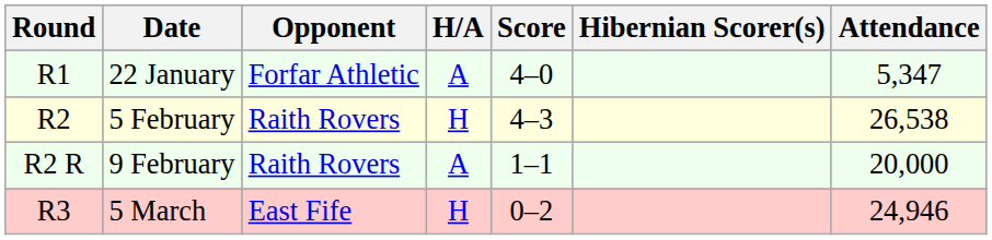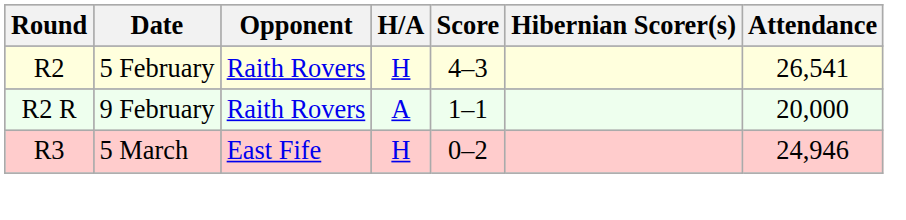- row: R1 | 22 January | Forfar Athletic | A | 4–0 | 5,347
5 February | Attendance: 26,538 -> 26,541
